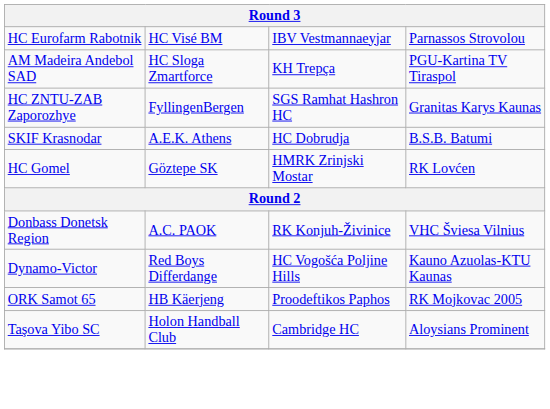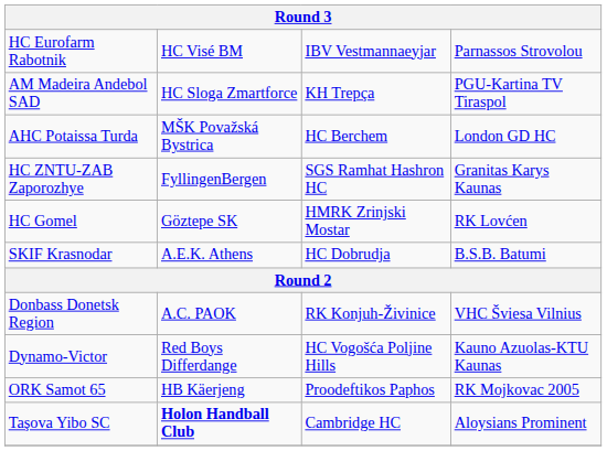+ row: AHC Potaissa Turda | MŠK Považská Bystrica | HC Berchem | London GD HC
rows swapped: HC Gomel <-> SKIF Krasnodar
Taşova Yibo SC | column 2: normal -> bold
